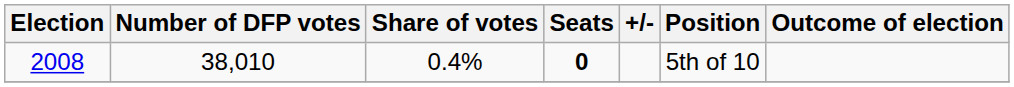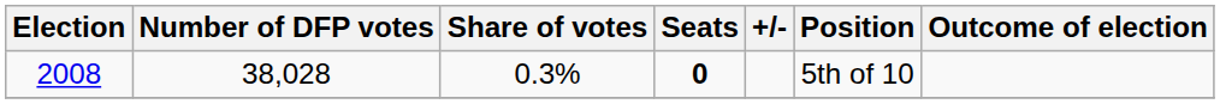2008 | Number of DFP votes: 38,010 -> 38,028
2008 | Share of votes: 0.4% -> 0.3%
